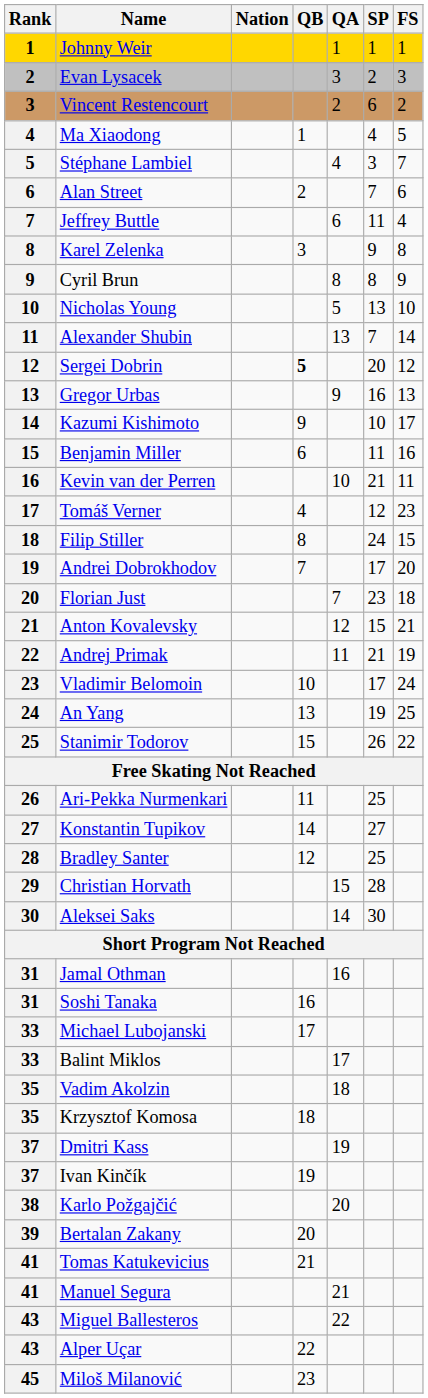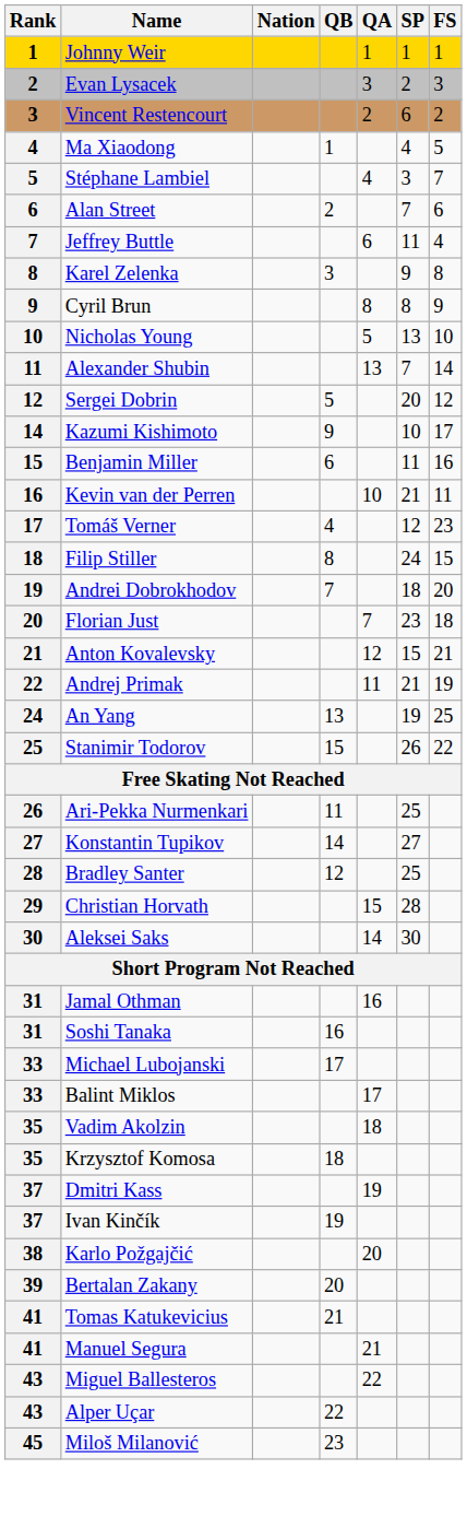Sergei Dobrin | QB: bold -> normal
- row: 13 | Gregor Urbas | 9 | 16 | 13
Andrei Dobrokhodov | SP: 17 -> 18
- row: 23 | Vladimir Belomoin | 10 | 17 | 24
